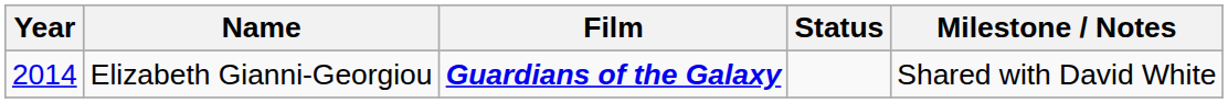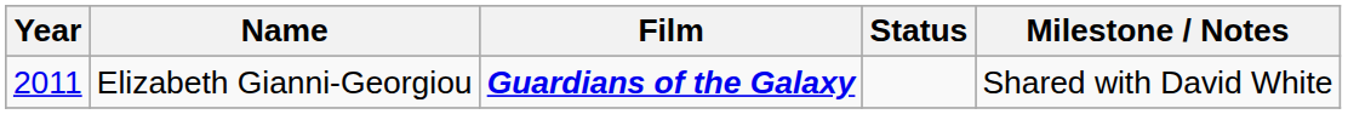Elizabeth Gianni-Georgiou | Year: 2014 -> 2011
